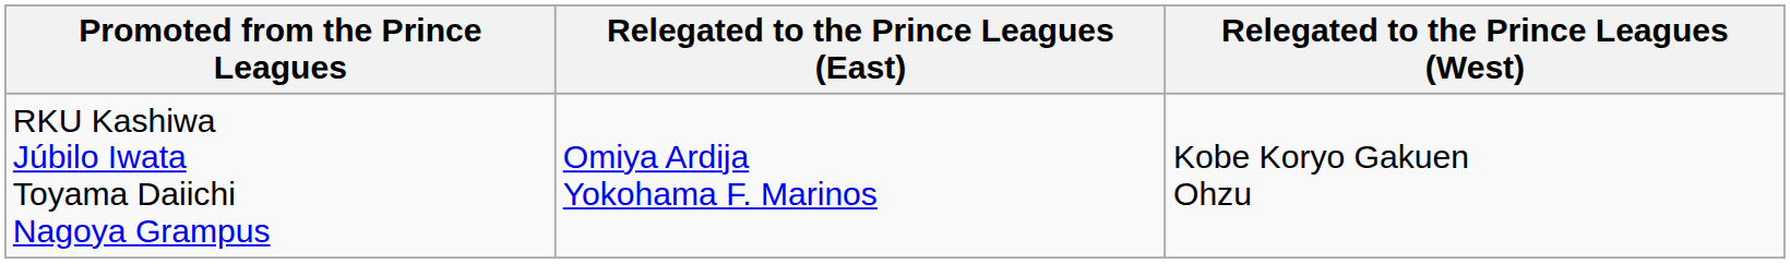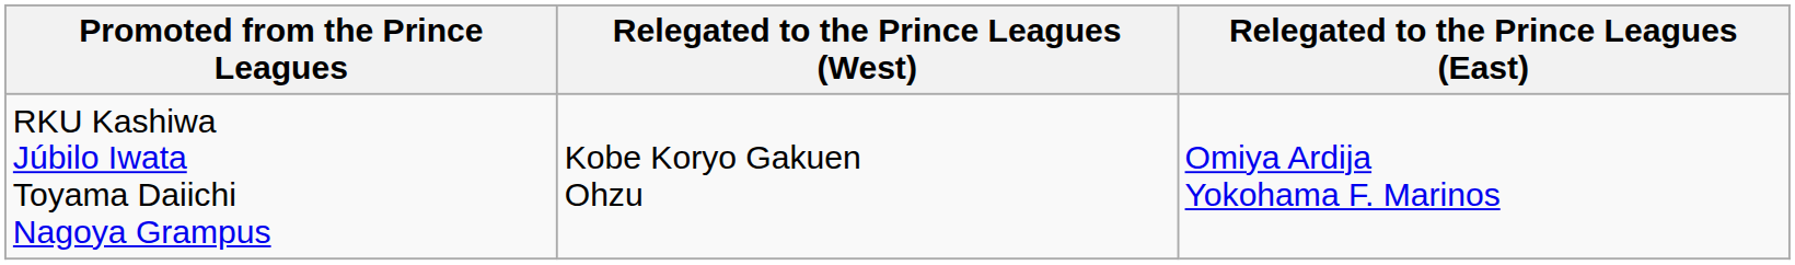columns swapped: Relegated to the Prince Leagues (East) <-> Relegated to the Prince Leagues (West)
